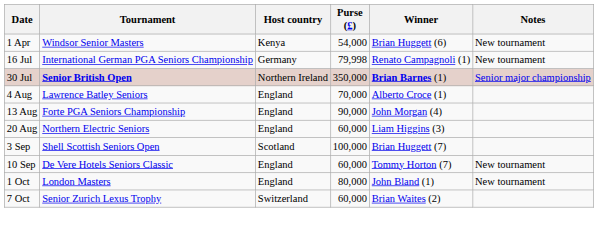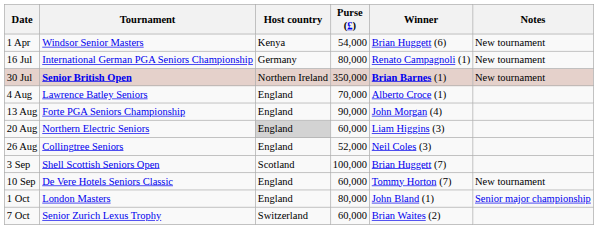16 Jul | Purse (£): 79,998 -> 80,000
30 Jul | Notes: Senior major championship -> New tournament
20 Aug | Host country: no background -> lightgrey background
+ row: 26 Aug | Collingtree Seniors | England | 52,000 | Neil Coles (3)
1 Oct | Notes: New tournament -> Senior major championship
